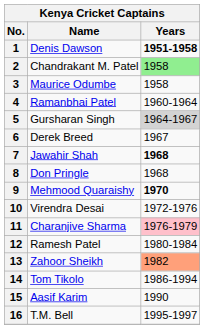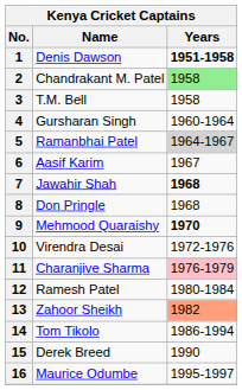3 | Name: Maurice Odumbe -> T.M. Bell
4 | Name: Ramanbhai Patel -> Gursharan Singh
5 | Name: Gursharan Singh -> Ramanbhai Patel
6 | Name: Derek Breed -> Aasif Karim
15 | Name: Aasif Karim -> Derek Breed
16 | Name: T.M. Bell -> Maurice Odumbe
